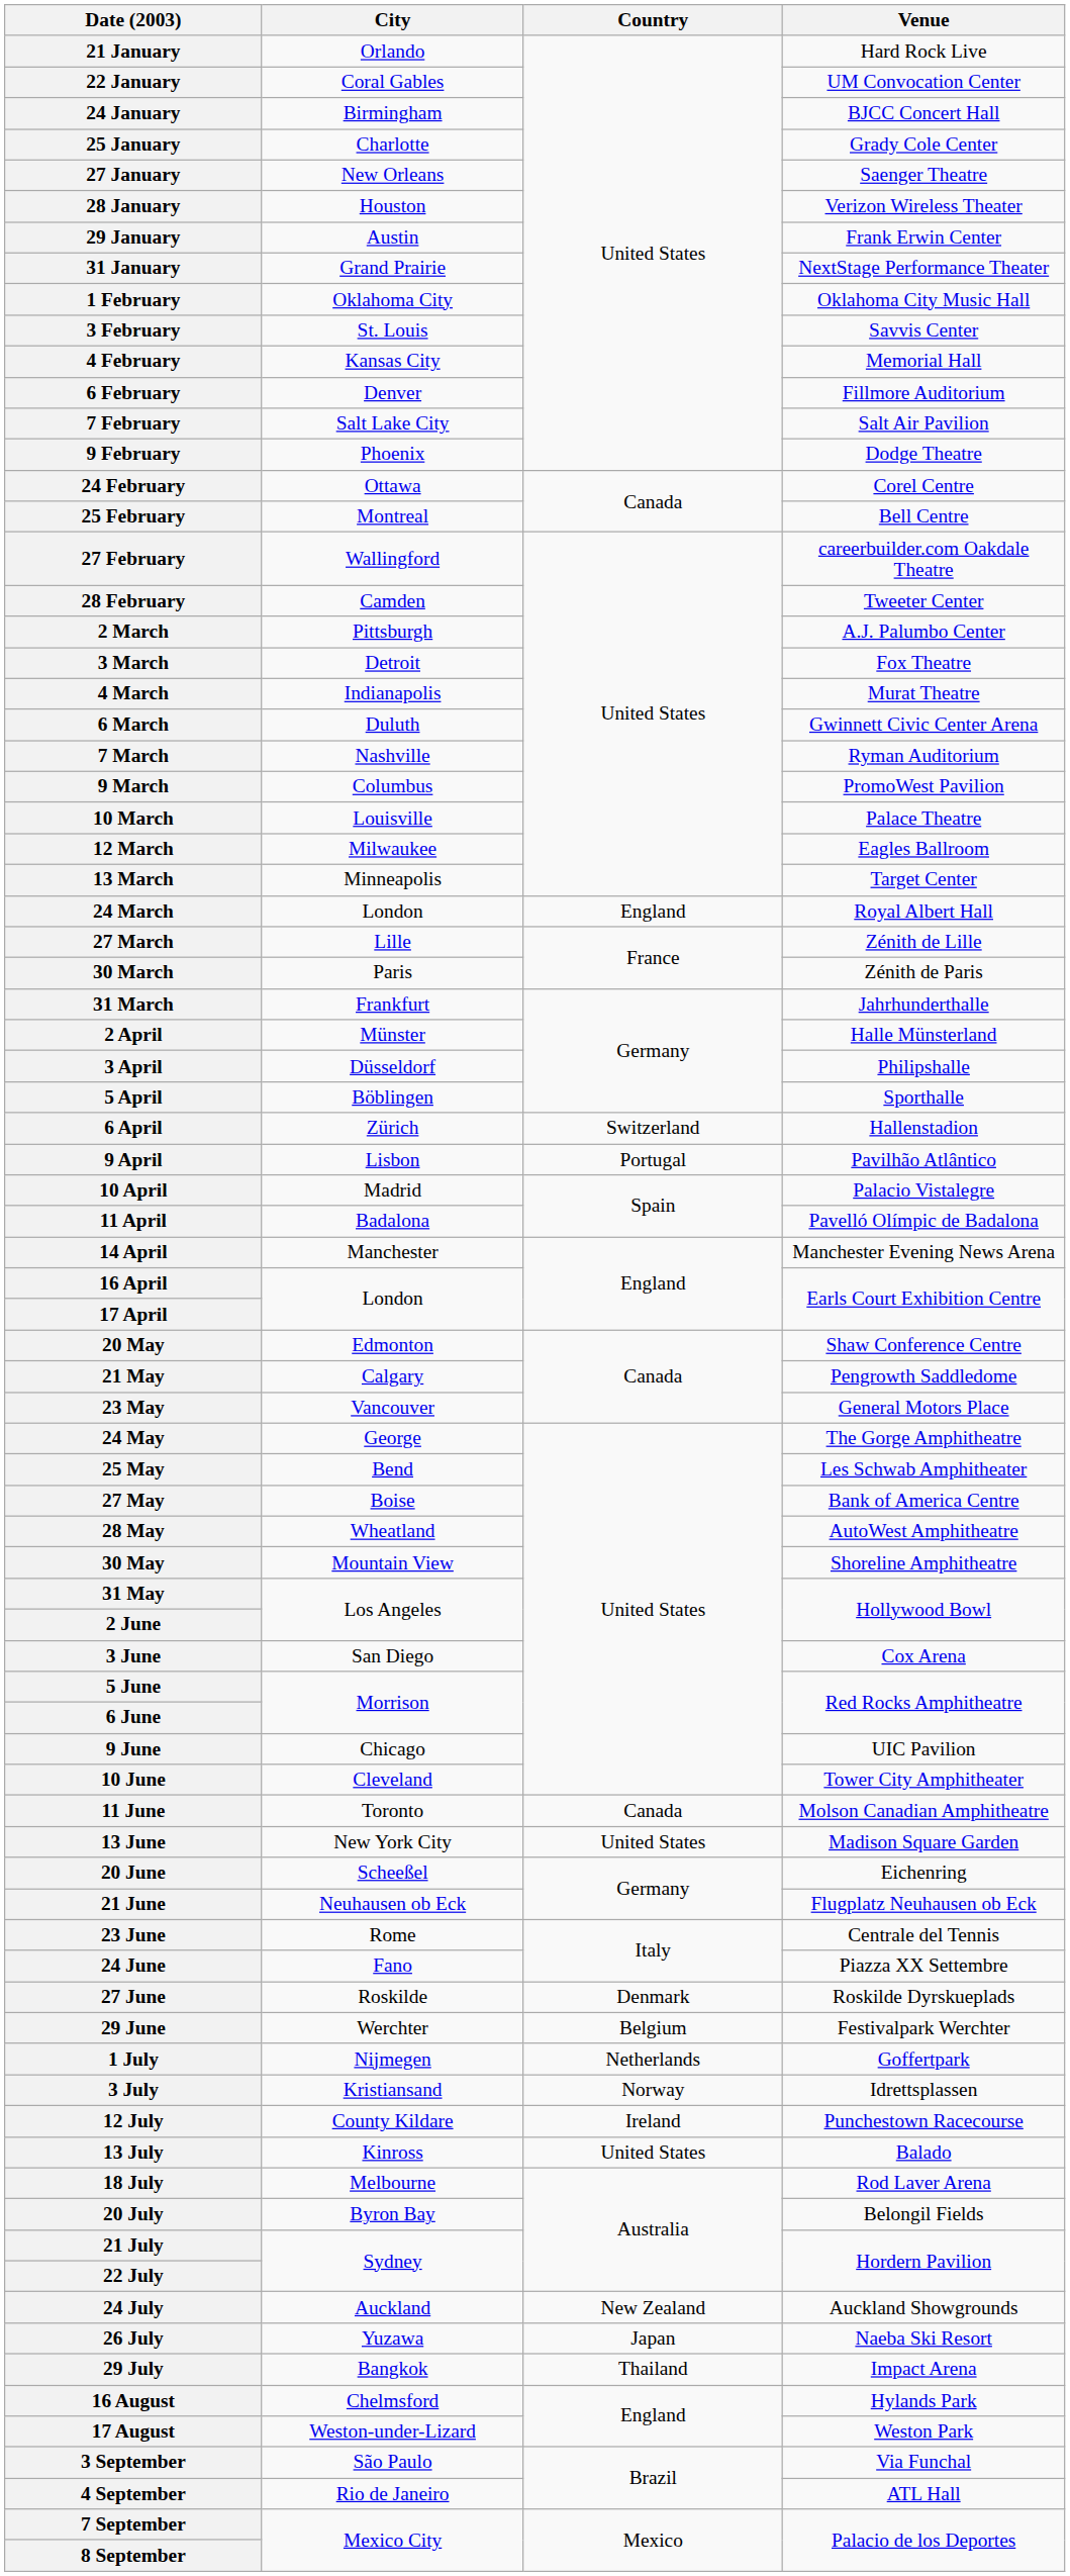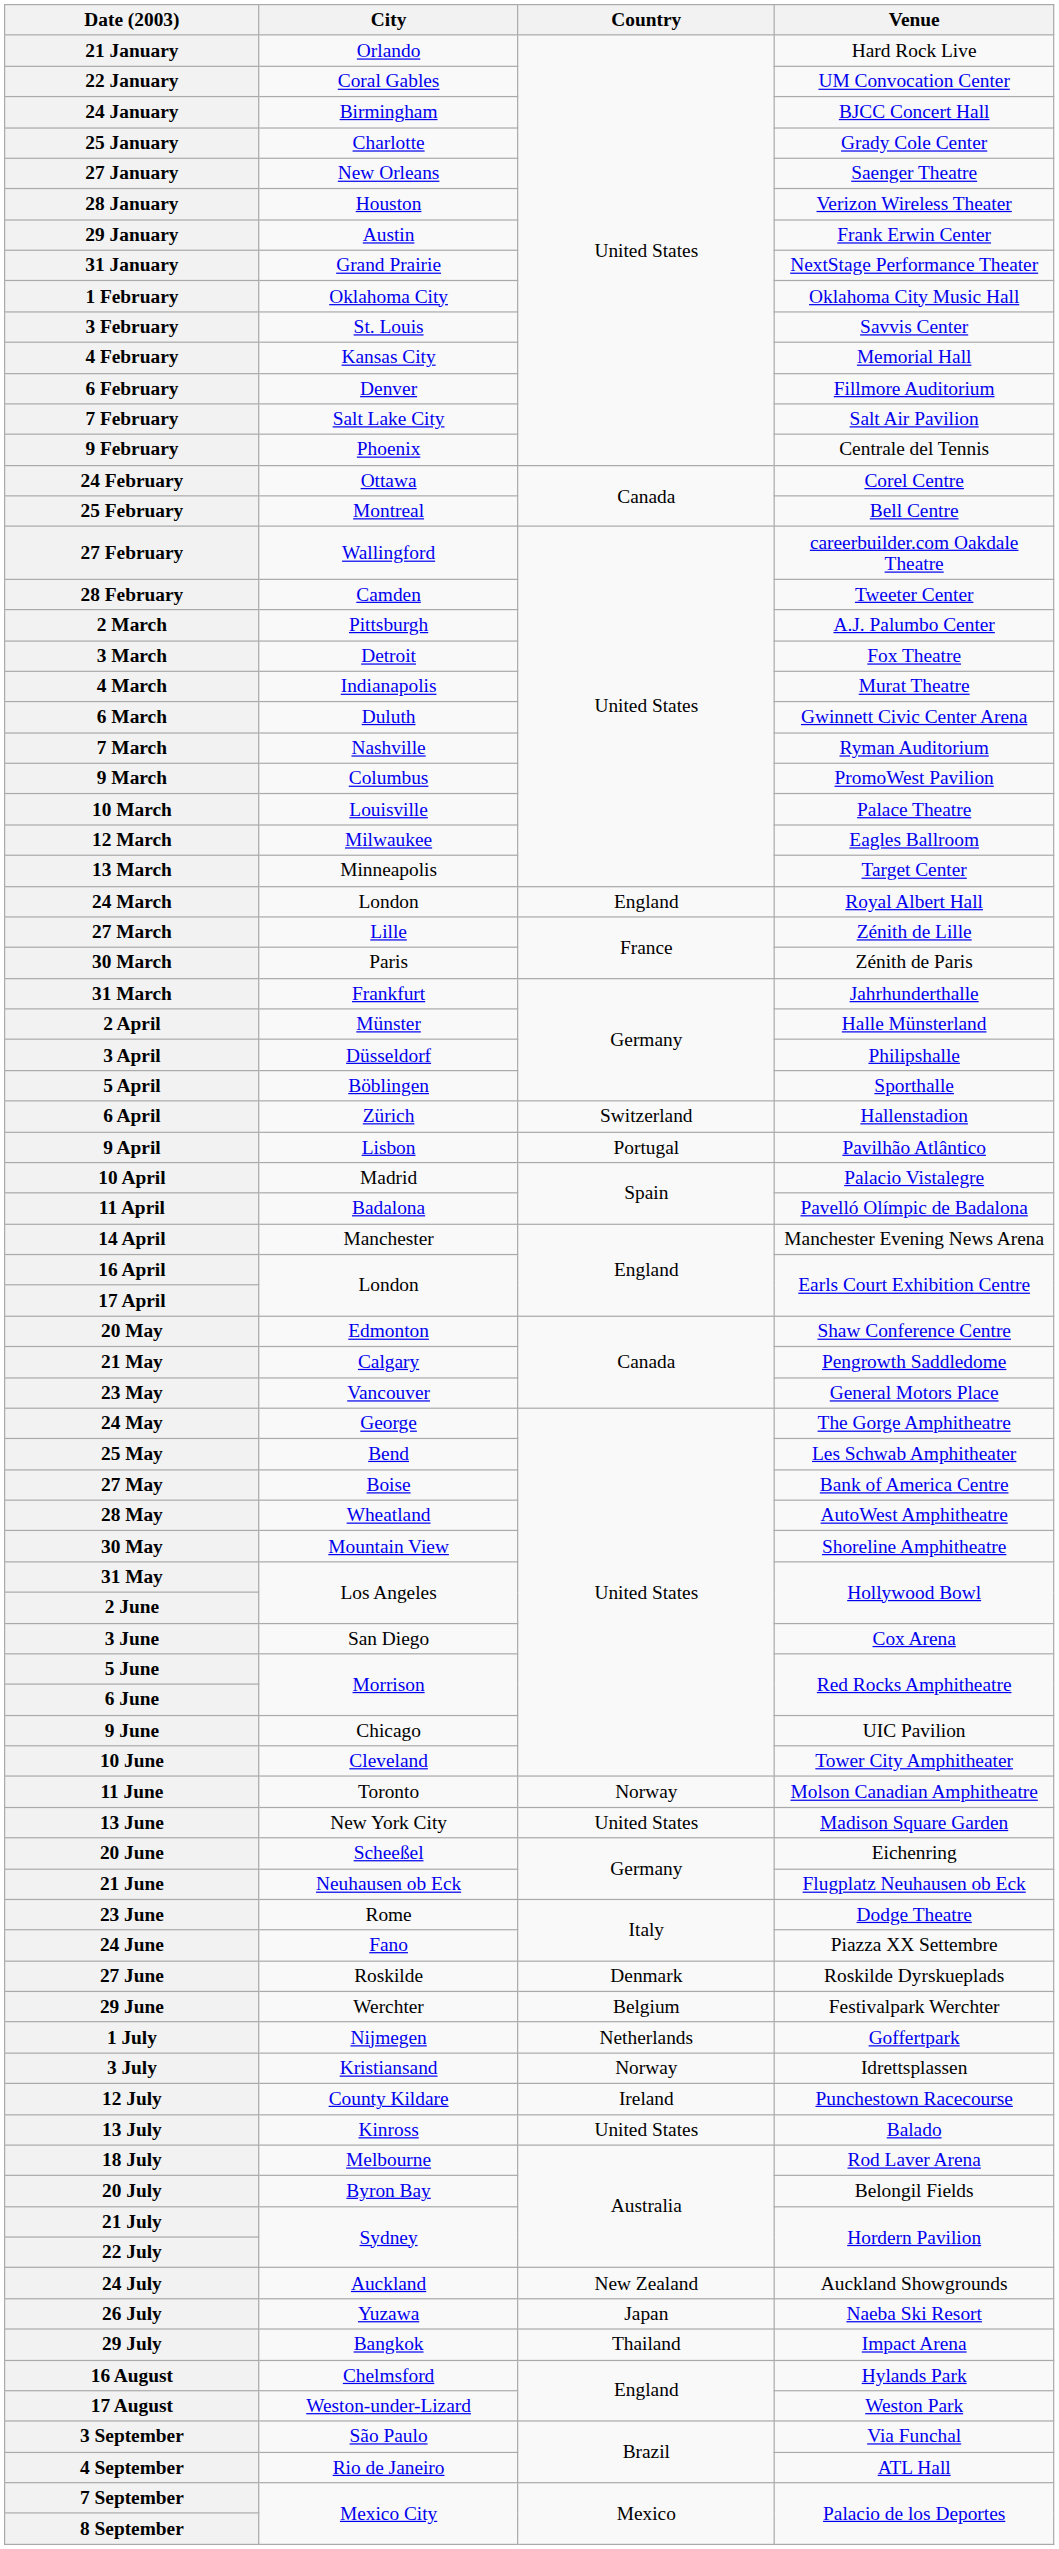9 February | Venue: Dodge Theatre -> Centrale del Tennis
11 June | Country: Canada -> Norway
23 June | Venue: Centrale del Tennis -> Dodge Theatre
